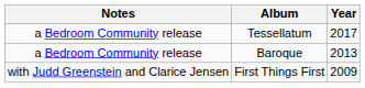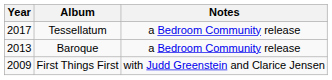columns swapped: Year <-> Notes
